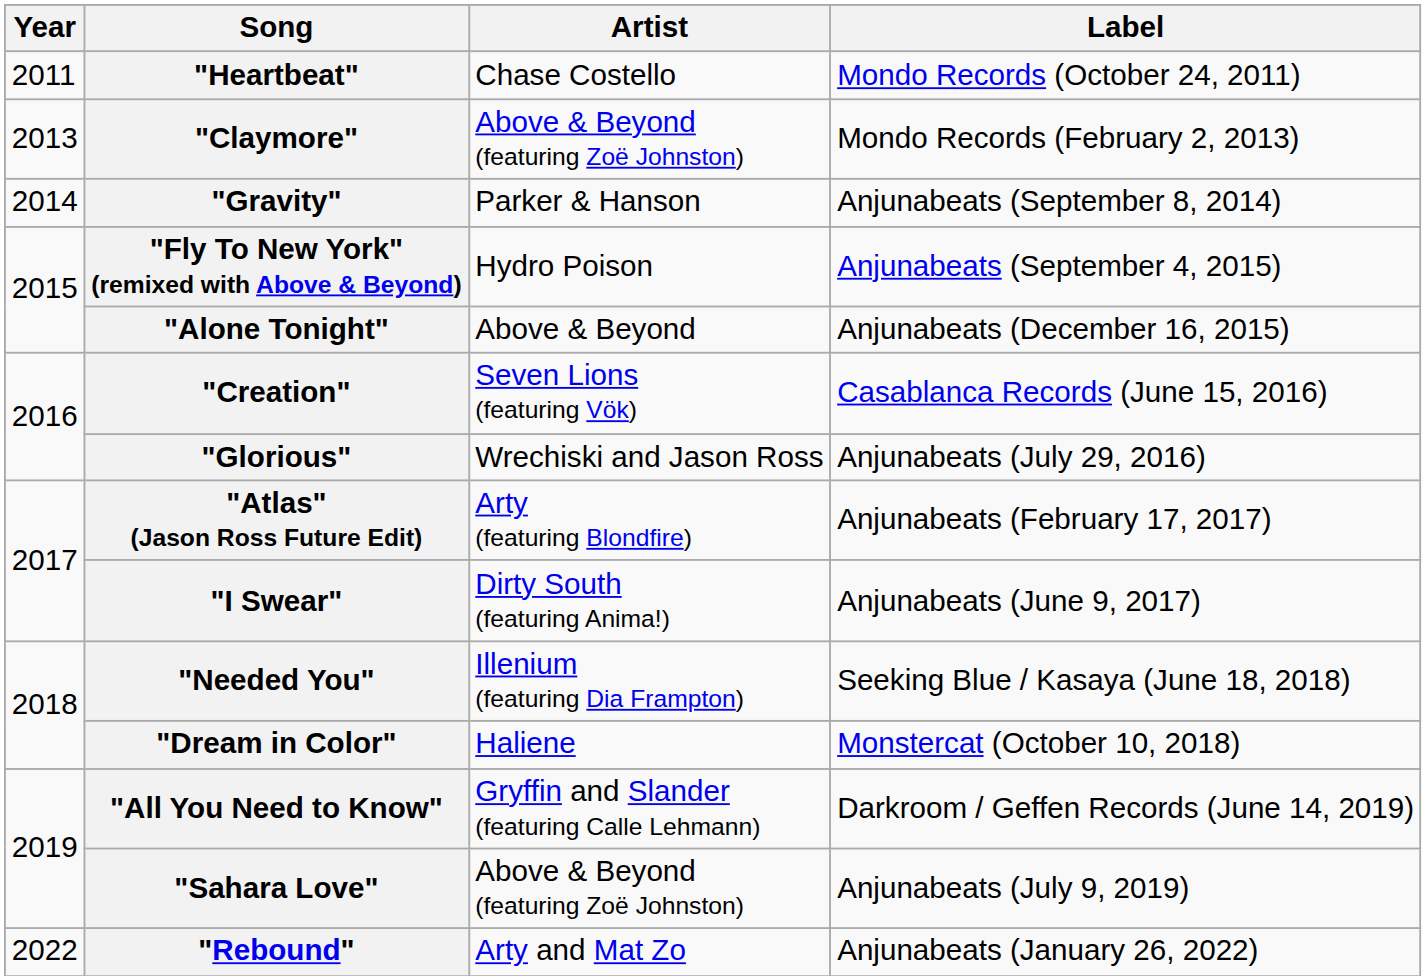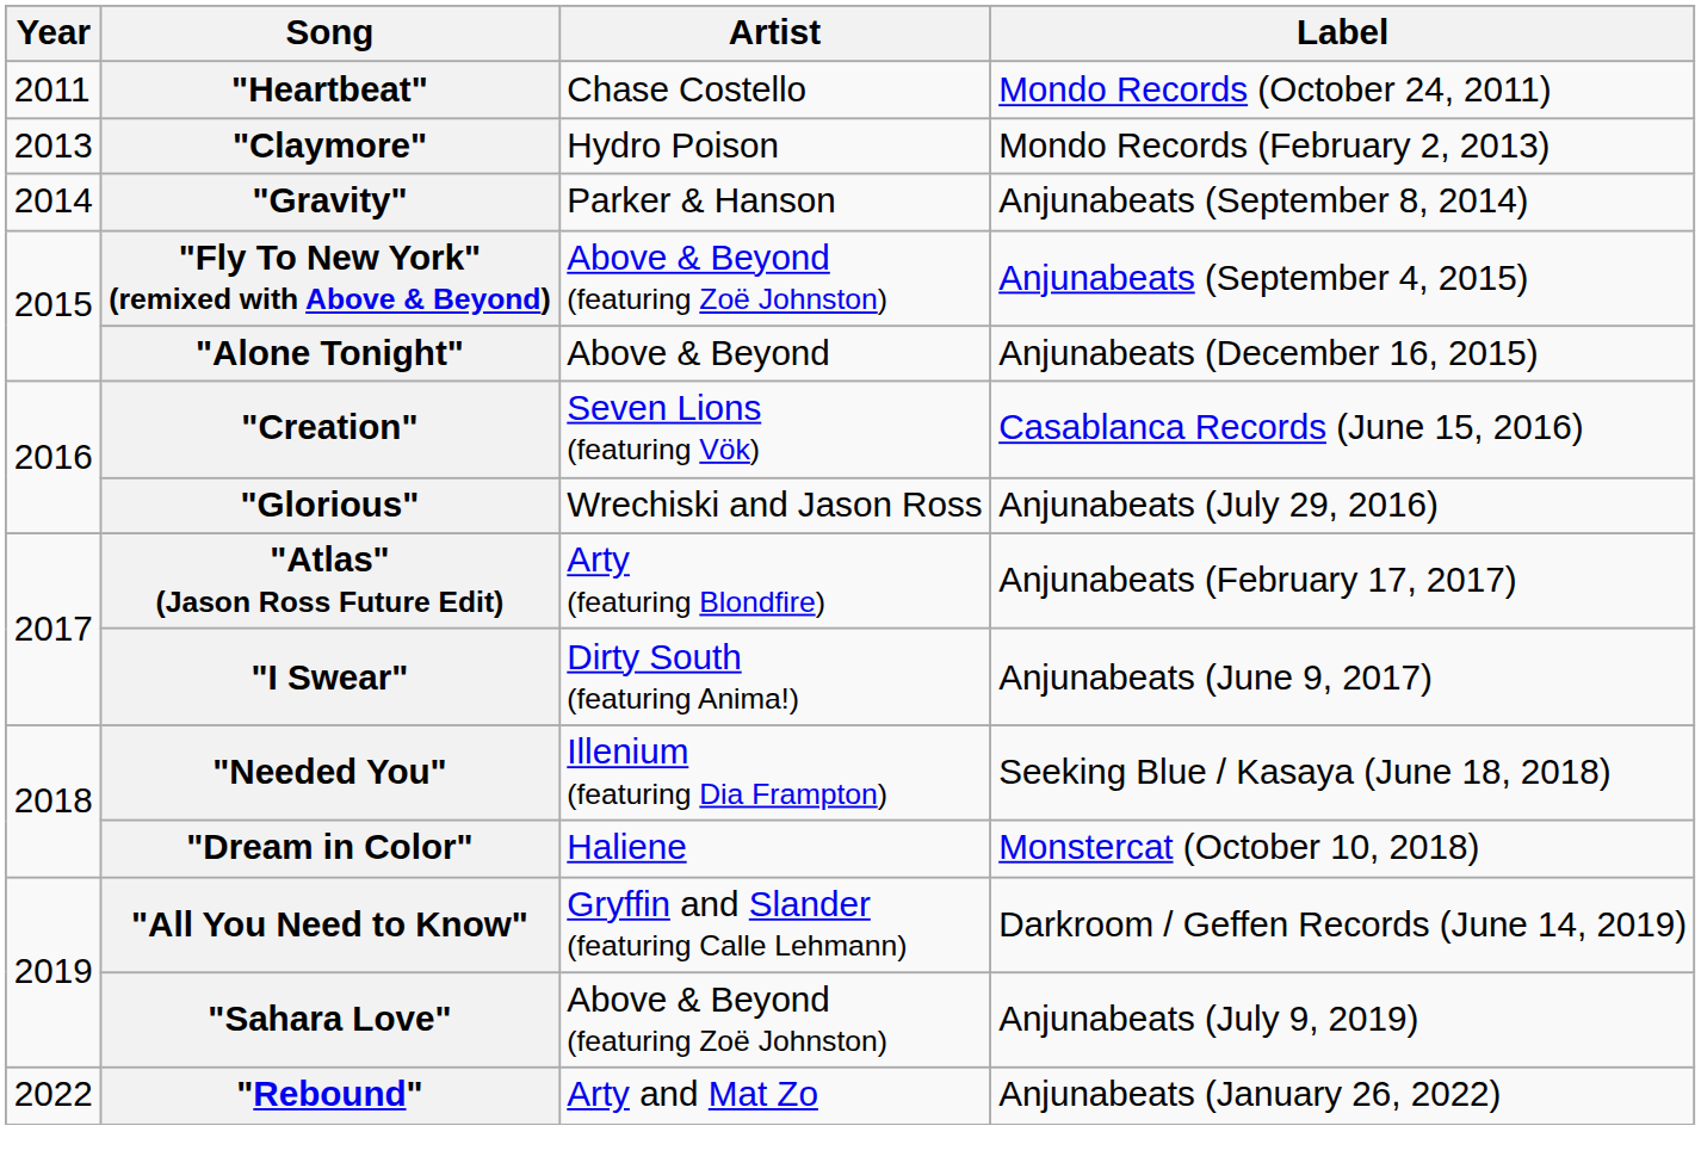"Claymore" | Artist: Above & Beyond (featuring Zoë Johnston) -> Hydro Poison
"Fly To New York" (remixed with Above & Beyond) | Artist: Hydro Poison -> Above & Beyond (featuring Zoë Johnston)
